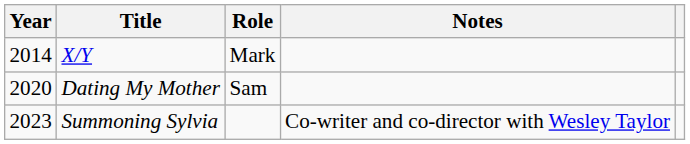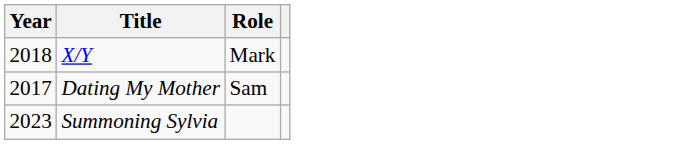- column: Notes | Co-writer and co-director with Wesley Taylor
X/Y | Year: 2014 -> 2018
Dating My Mother | Year: 2020 -> 2017
